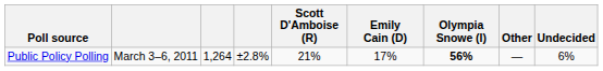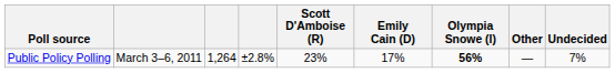Public Policy Polling | Scott D'Amboise (R): 21% -> 23%
Public Policy Polling | Undecided: 6% -> 7%
